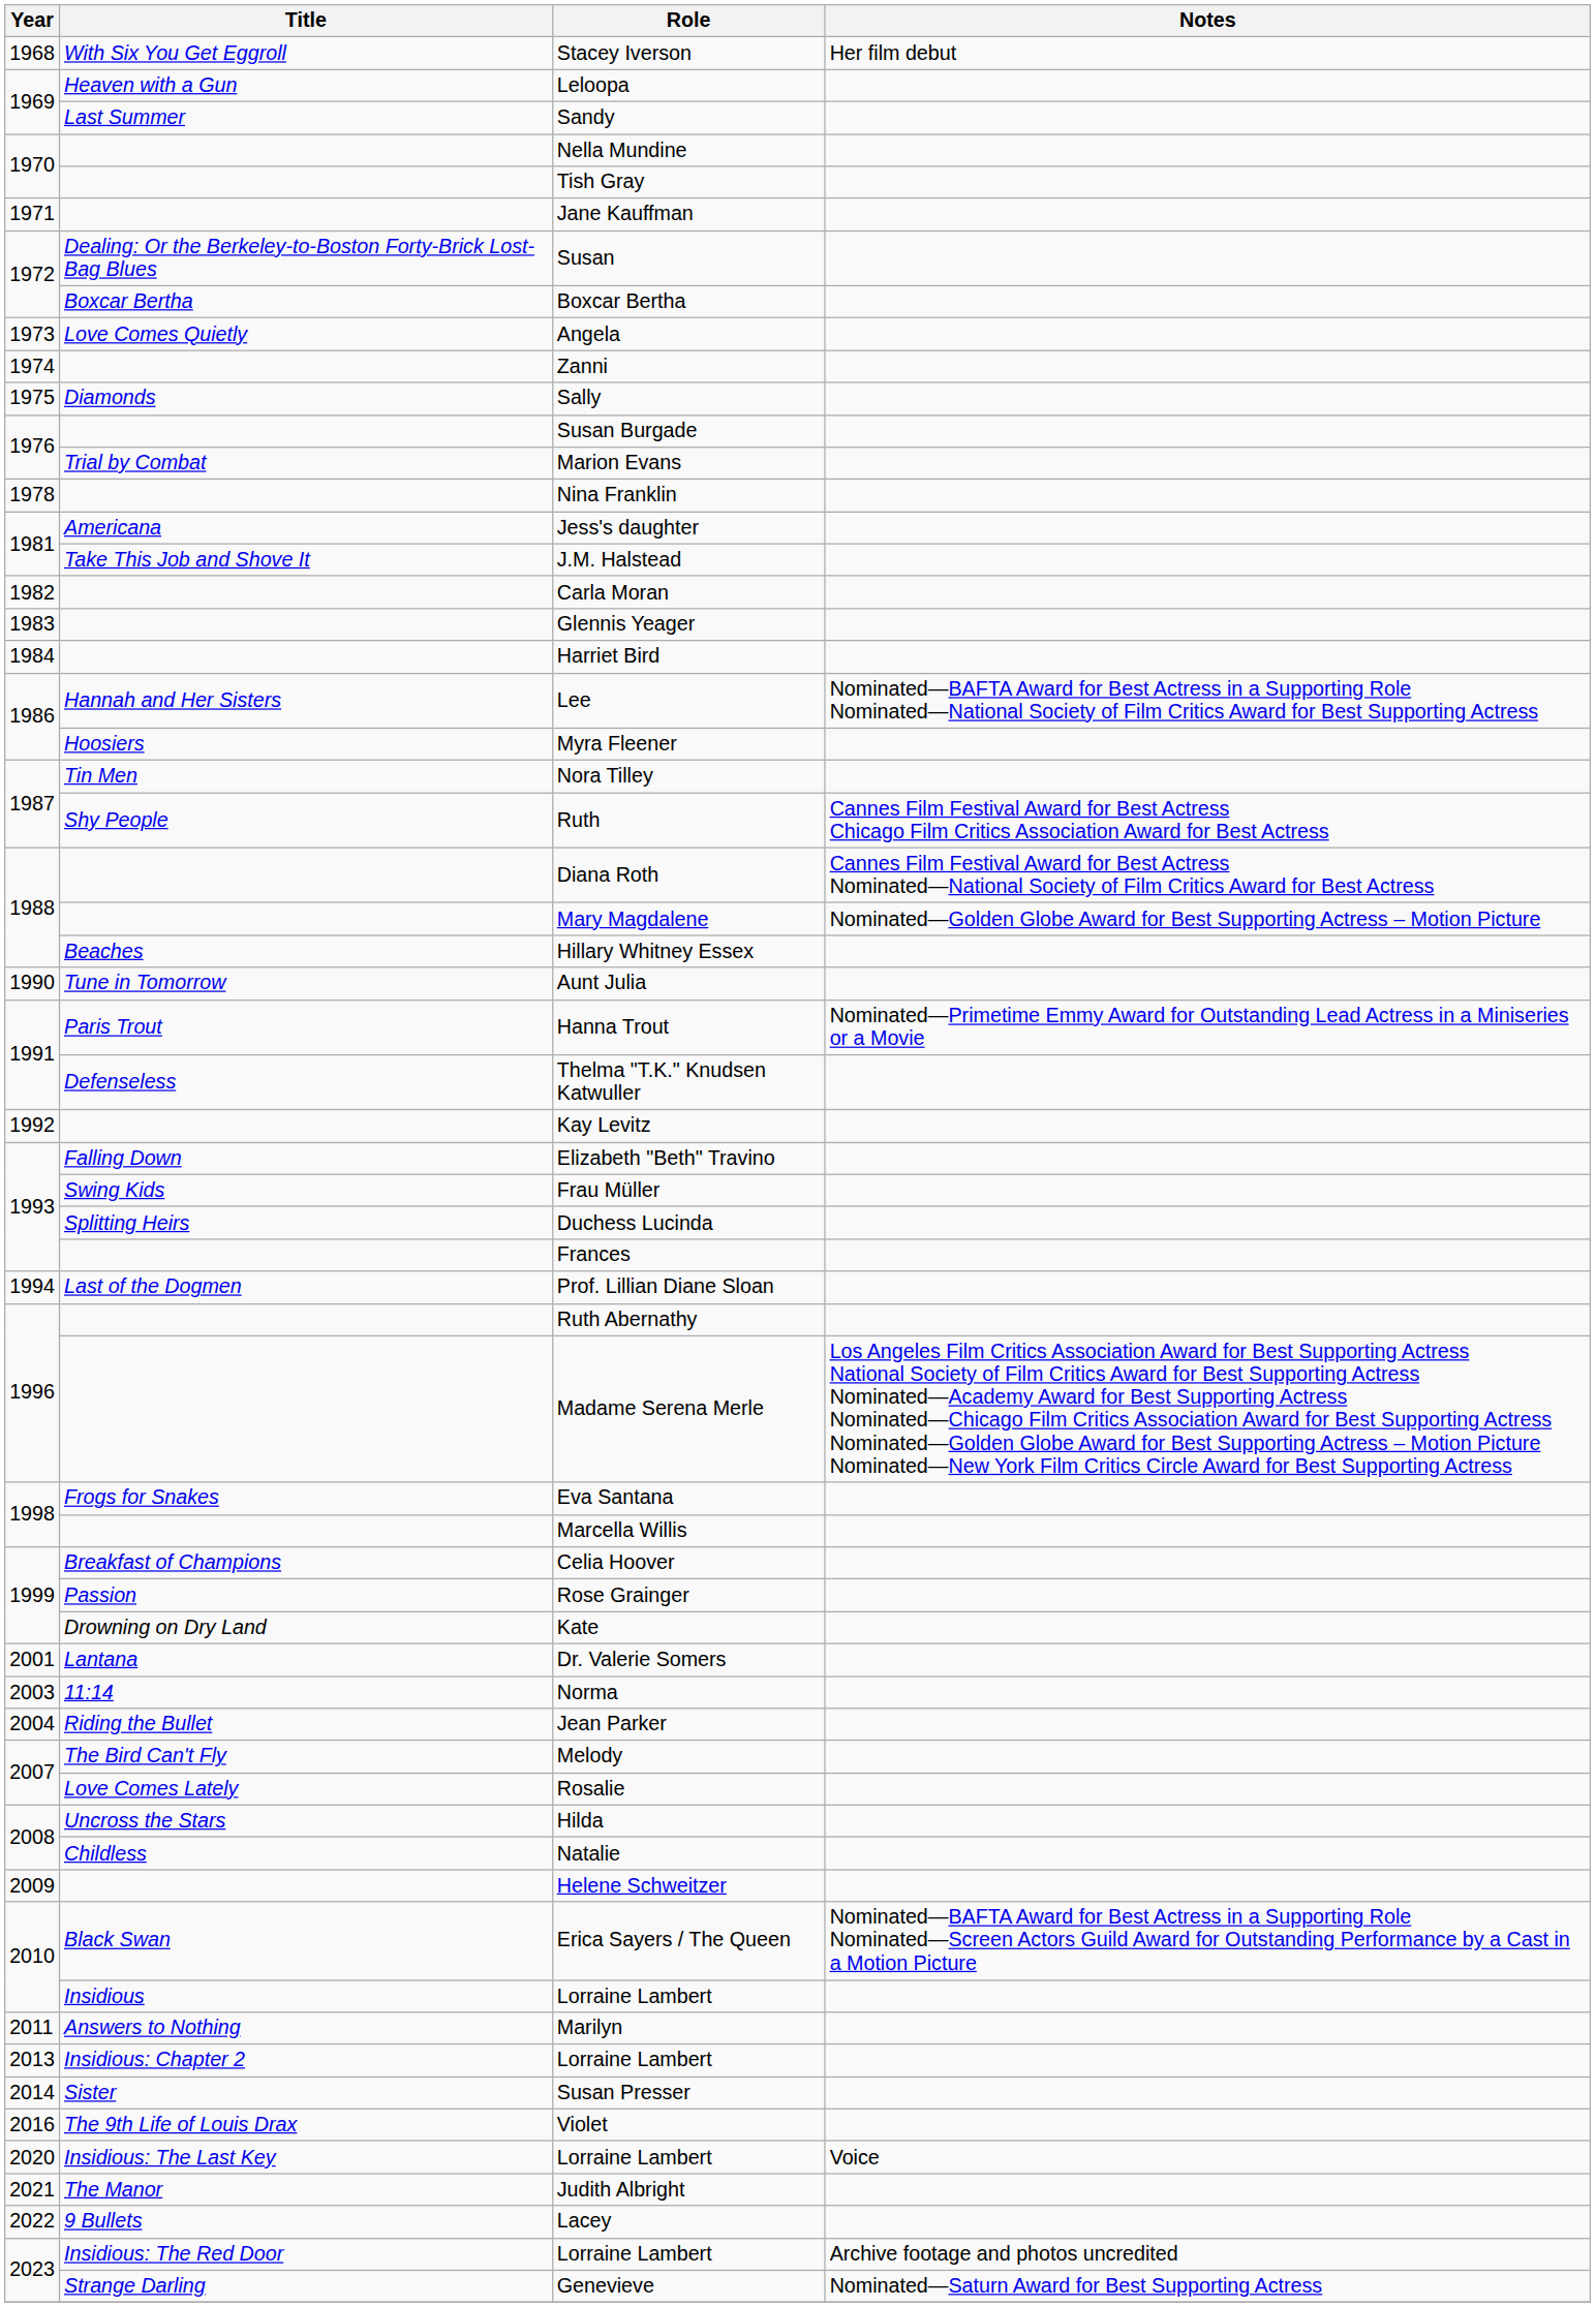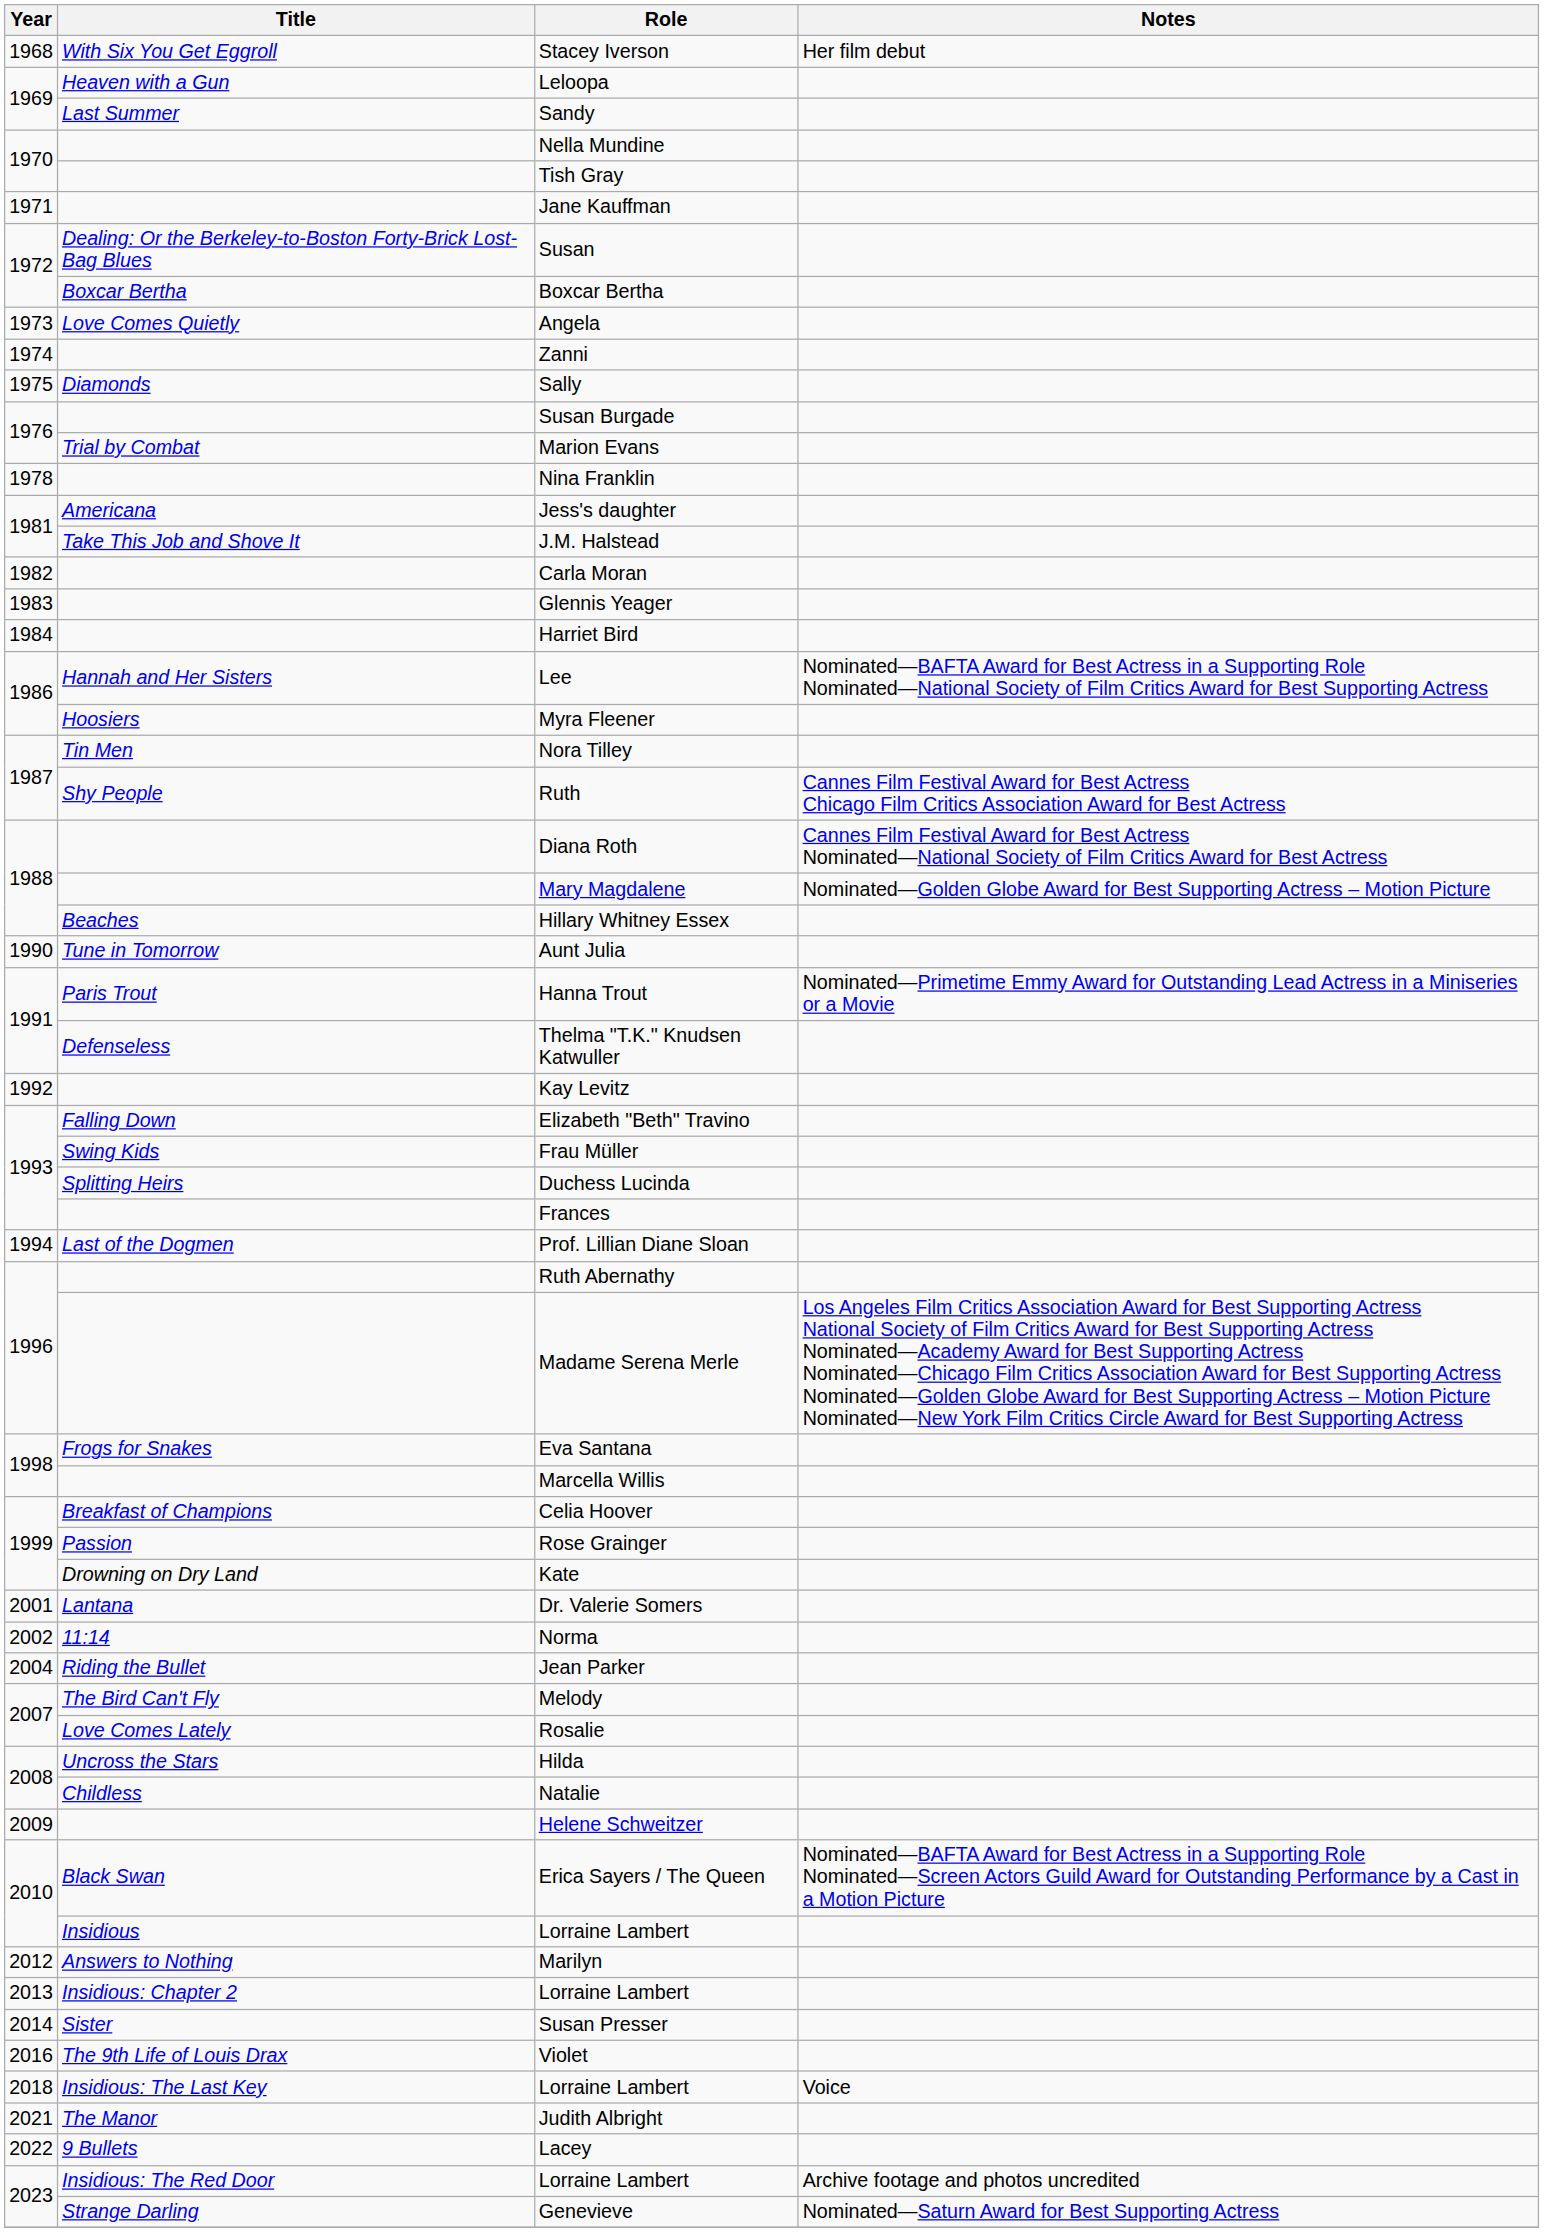Norma | Year: 2003 -> 2002
Marilyn | Year: 2011 -> 2012
Insidious: The Last Key / Lorraine Lambert | Year: 2020 -> 2018
